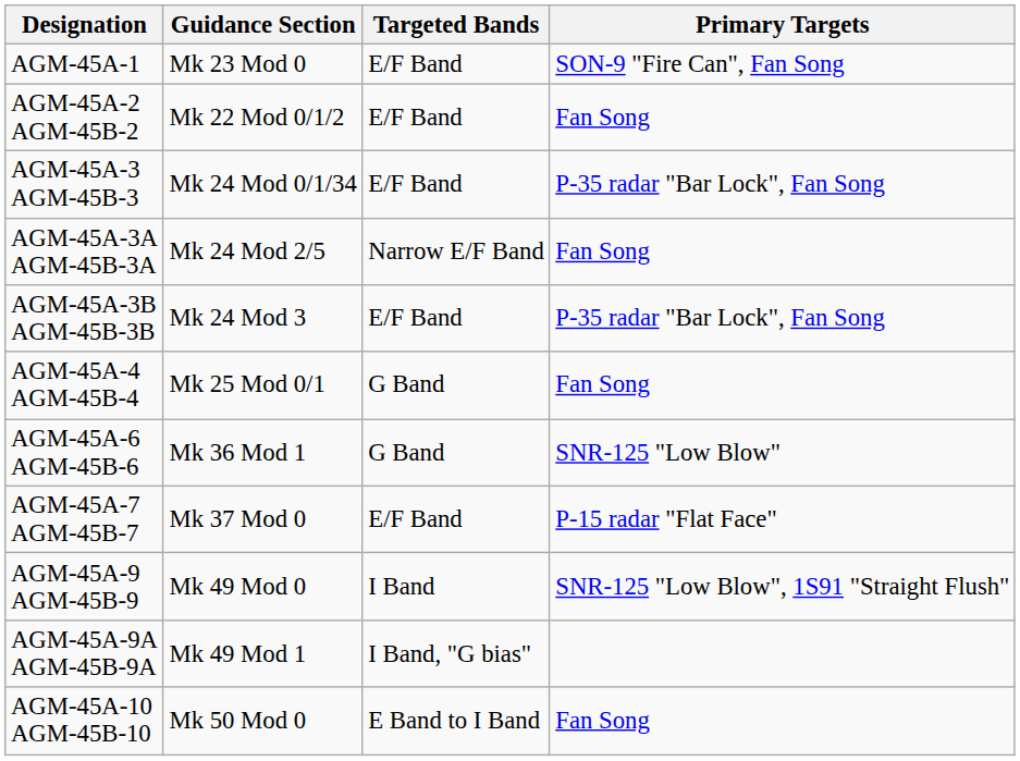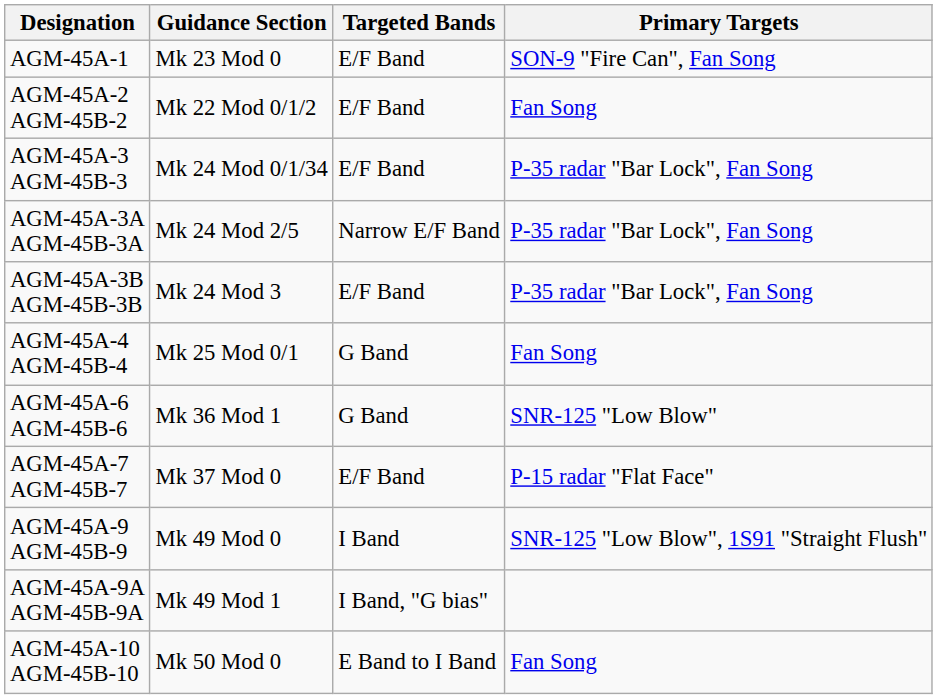AGM-45A-3A AGM-45B-3A | Primary Targets: Fan Song -> P-35 radar "Bar Lock", Fan Song
